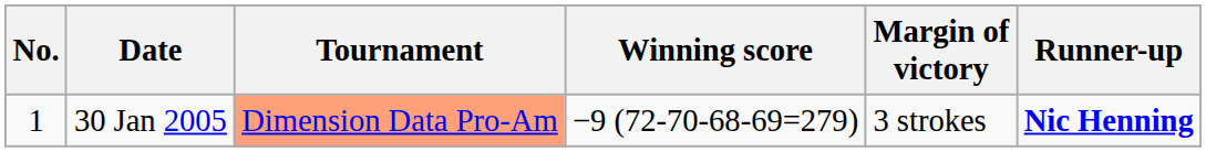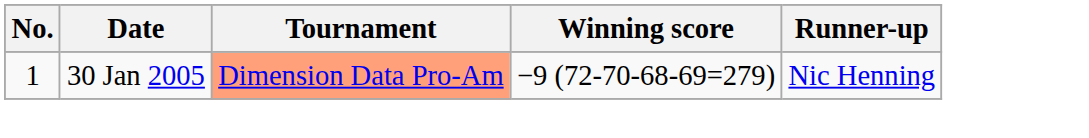- column: Margin of victory | 3 strokes
30 Jan 2005 | Runner-up: bold -> normal
